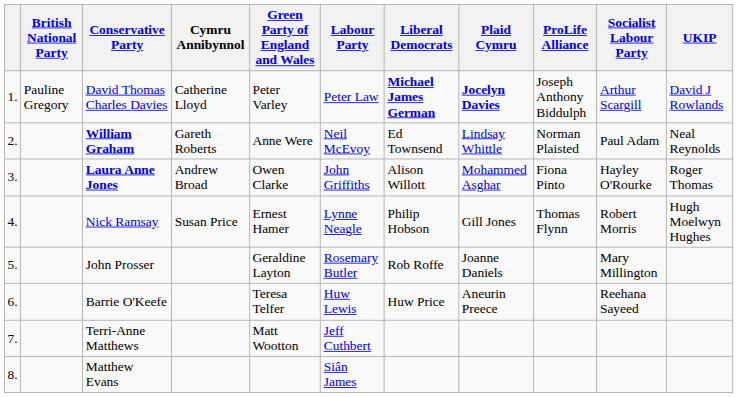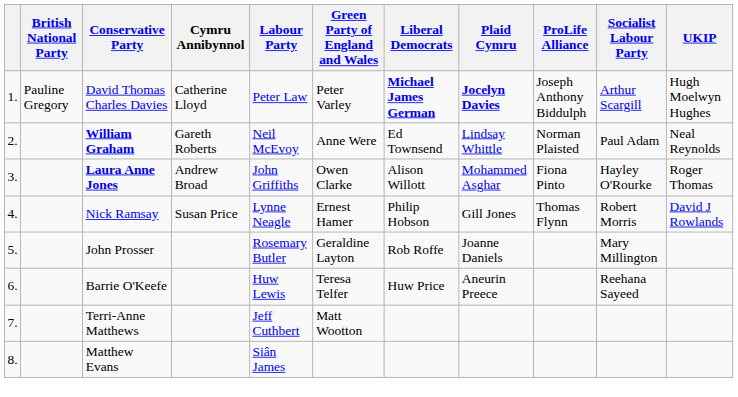columns swapped: Green Party of England and Wales <-> Labour Party
David Thomas Charles Davies | UKIP: David J Rowlands -> Hugh Moelwyn Hughes
Nick Ramsay | UKIP: Hugh Moelwyn Hughes -> David J Rowlands
